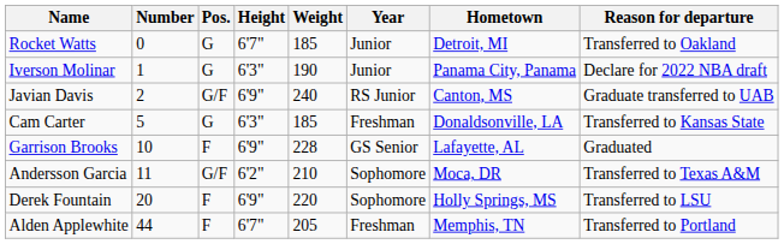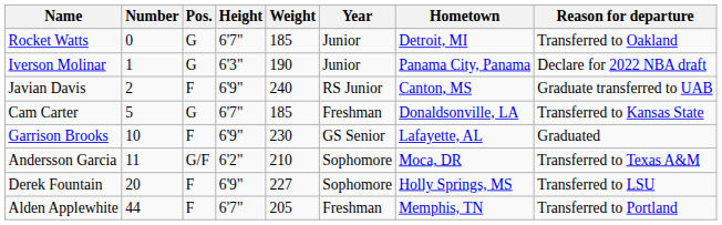Javian Davis | Pos.: G/F -> F
Cam Carter | Height: 6'3" -> 6'7"
Garrison Brooks | Weight: 228 -> 230
Derek Fountain | Weight: 220 -> 227
